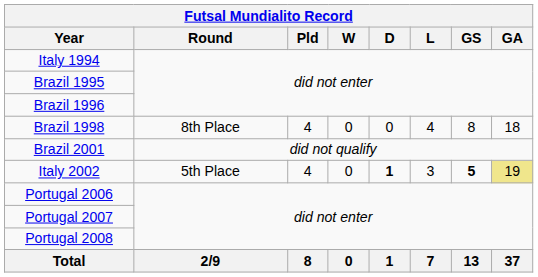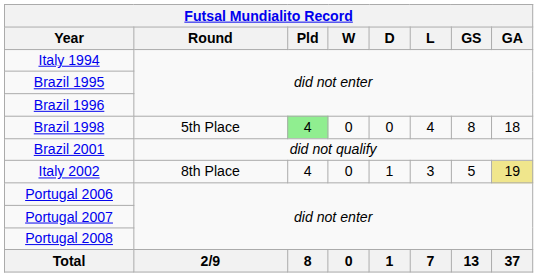Brazil 1998 | Round: 8th Place -> 5th Place
Brazil 1998 | Pld: no background -> lightgreen background
Italy 2002 | Round: 5th Place -> 8th Place
Italy 2002 | D: bold -> normal
Italy 2002 | GS: bold -> normal
